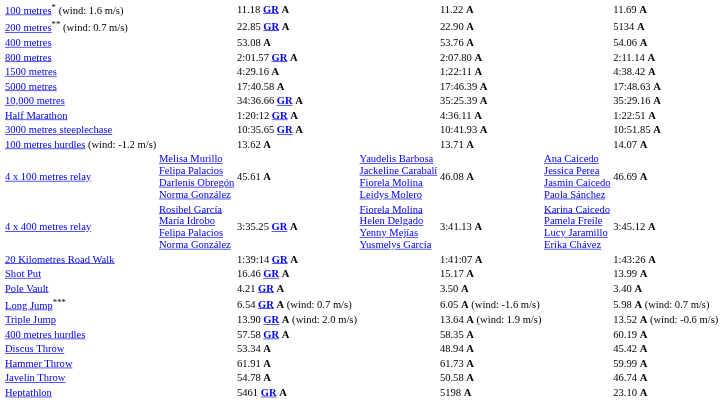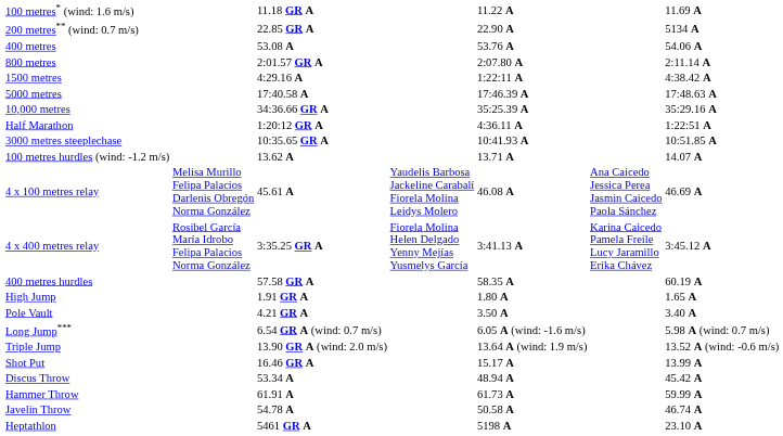- row: 20 Kilometres Road Walk | 1:39:14 GR A | 1:41:07 A | 1:43:26 A
rows swapped: 400 metres hurdles <-> Shot Put
+ row: High Jump | 1.91 GR A | 1.80 A | 1.65 A
